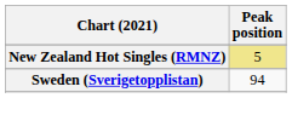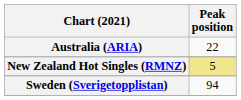+ row: Australia (ARIA) | 22
